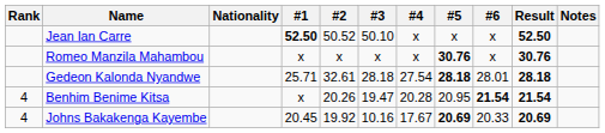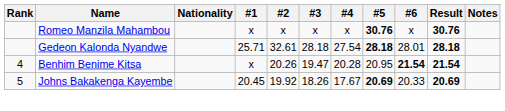- row: Jean Ian Carre | 52.50 | 50.52 | 50.10 | x | x | x | 52.50
Johns Bakakenga Kayembe | Rank: 4 -> 5
Johns Bakakenga Kayembe | #3: 10.16 -> 18.26
